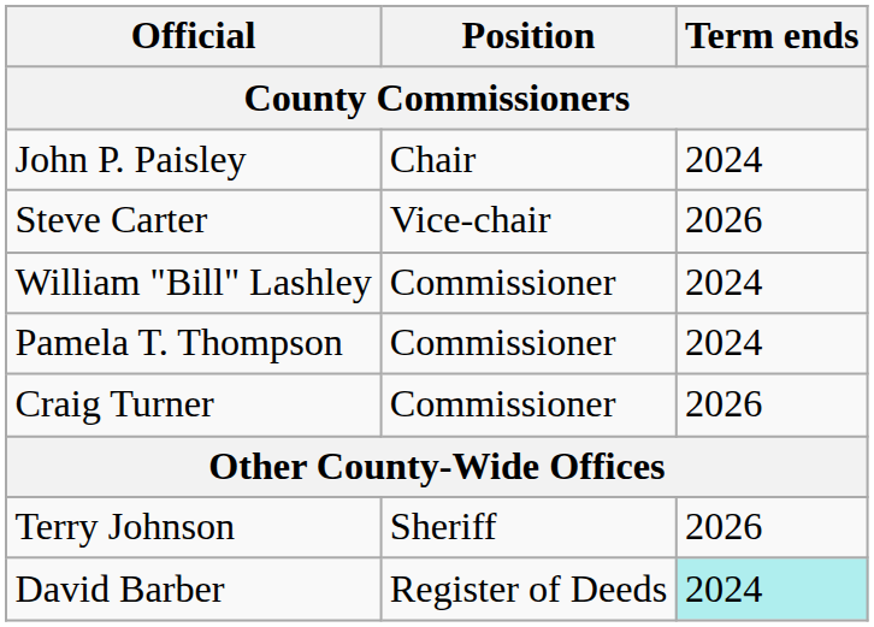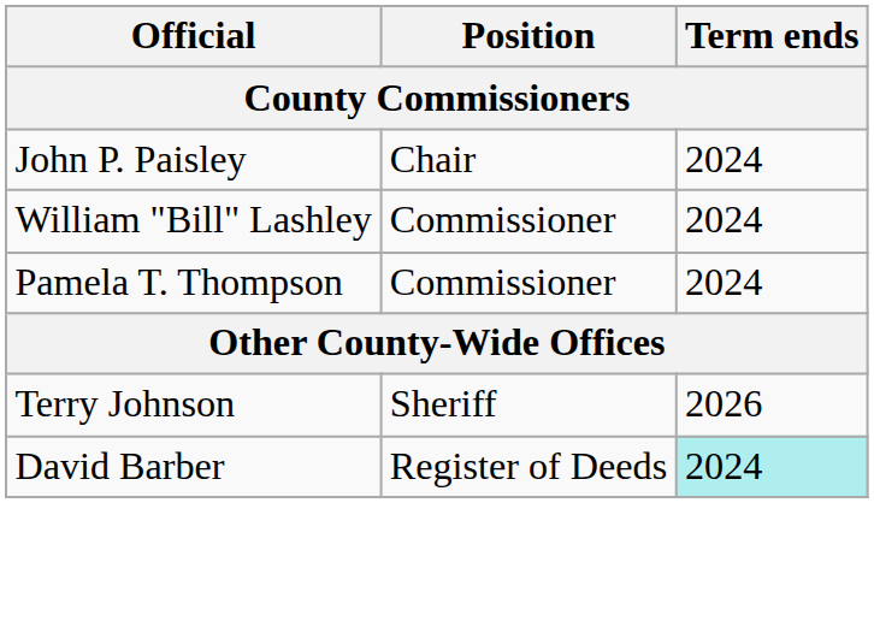- row: Steve Carter | Vice-chair | 2026
- row: Craig Turner | Commissioner | 2026
